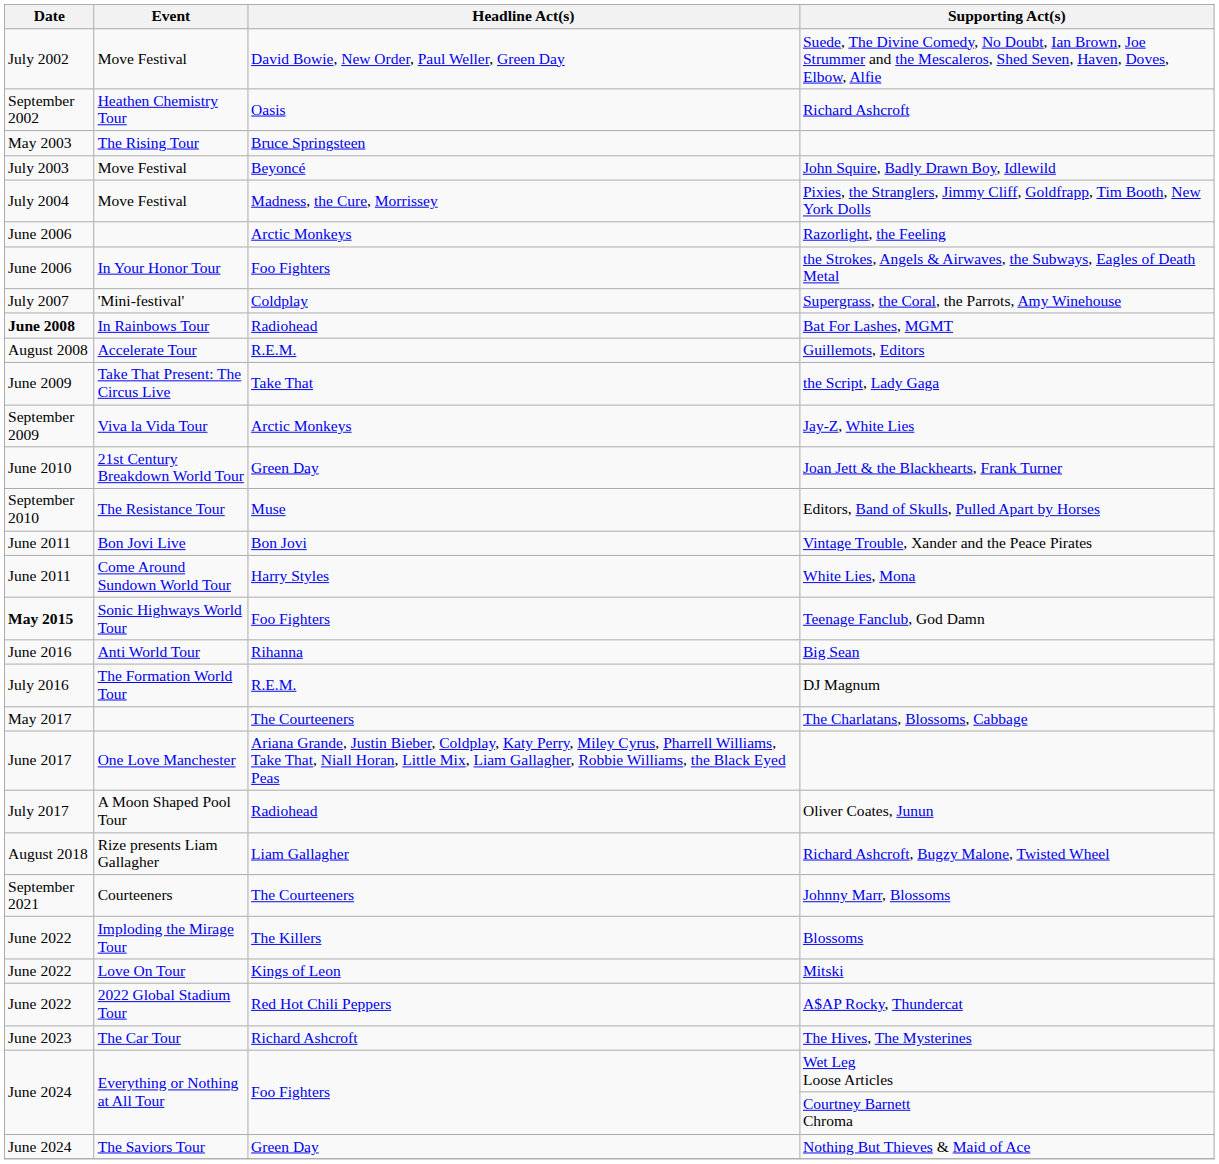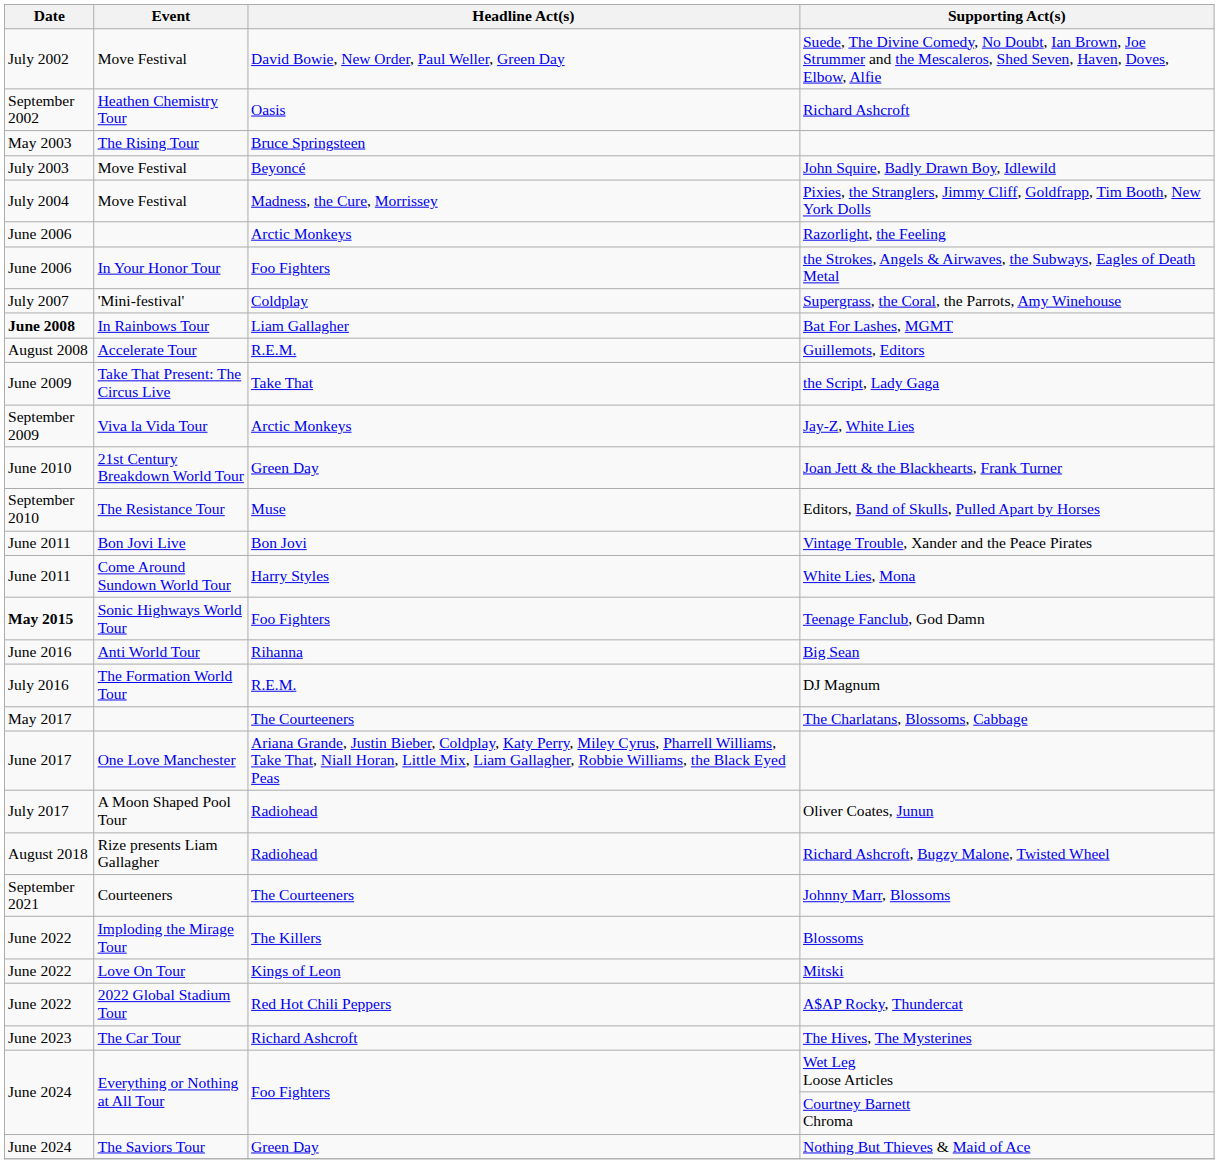Bat For Lashes, MGMT | Headline Act(s): Radiohead -> Liam Gallagher
Richard Ashcroft, Bugzy Malone, Twisted Wheel | Headline Act(s): Liam Gallagher -> Radiohead
